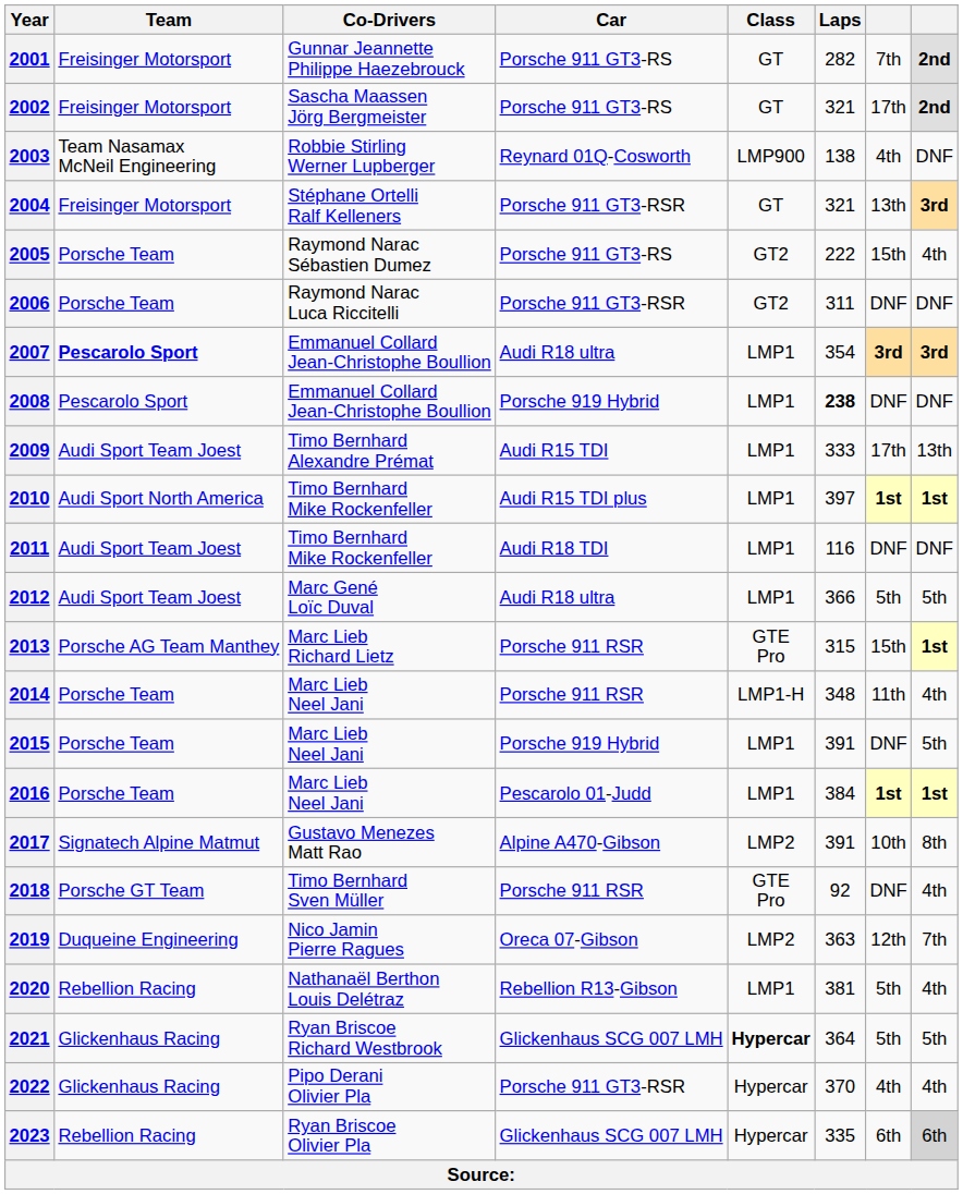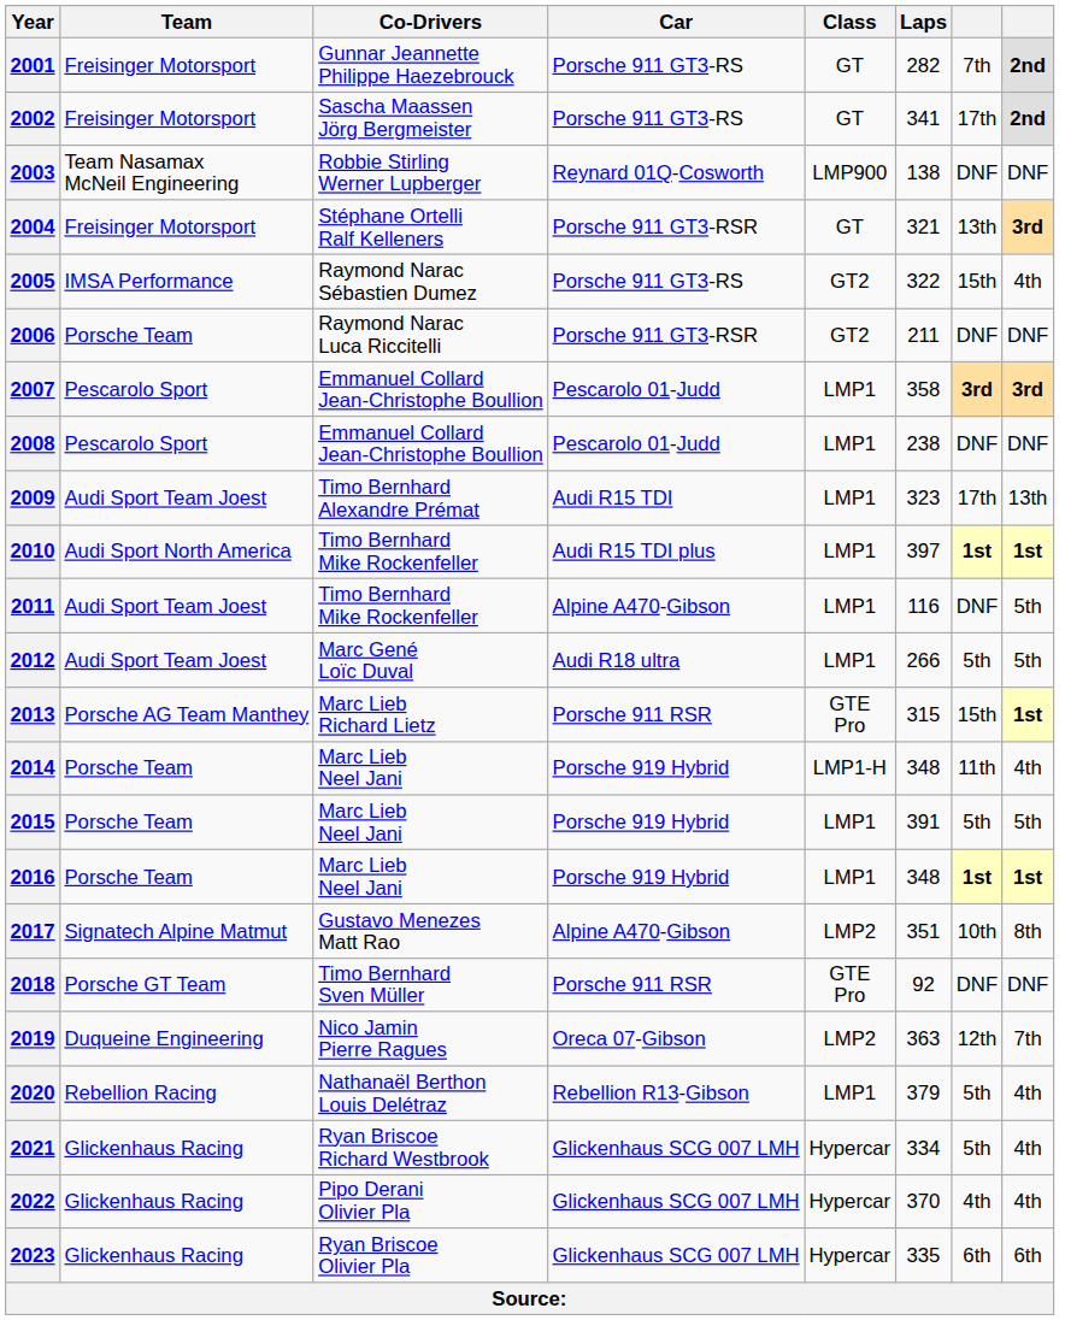2002 | Laps: 321 -> 341
2003 | column 7: 4th -> DNF
2005 | Team: Porsche Team -> IMSA Performance
2005 | Laps: 222 -> 322
2006 | Laps: 311 -> 211
2007 | Team: bold -> normal
2007 | Car: Audi R18 ultra -> Pescarolo 01-Judd
2007 | Laps: 354 -> 358
2008 | Car: Porsche 919 Hybrid -> Pescarolo 01-Judd
2008 | Laps: bold -> normal
2009 | Laps: 333 -> 323
2011 | Car: Audi R18 TDI -> Alpine A470-Gibson
2011 | column 8: DNF -> 5th
2012 | Laps: 366 -> 266
2014 | Car: Porsche 911 RSR -> Porsche 919 Hybrid
2015 | column 7: DNF -> 5th
2016 | Car: Pescarolo 01-Judd -> Porsche 919 Hybrid
2016 | Laps: 384 -> 348
2017 | Laps: 391 -> 351
2018 | column 8: 4th -> DNF
2020 | Laps: 381 -> 379
2021 | Class: bold -> normal
2021 | Laps: 364 -> 334
2021 | column 8: 5th -> 4th
2022 | Car: Porsche 911 GT3-RSR -> Glickenhaus SCG 007 LMH
2023 | Team: Rebellion Racing -> Glickenhaus Racing
2023 | column 8: lightgrey background -> no background
